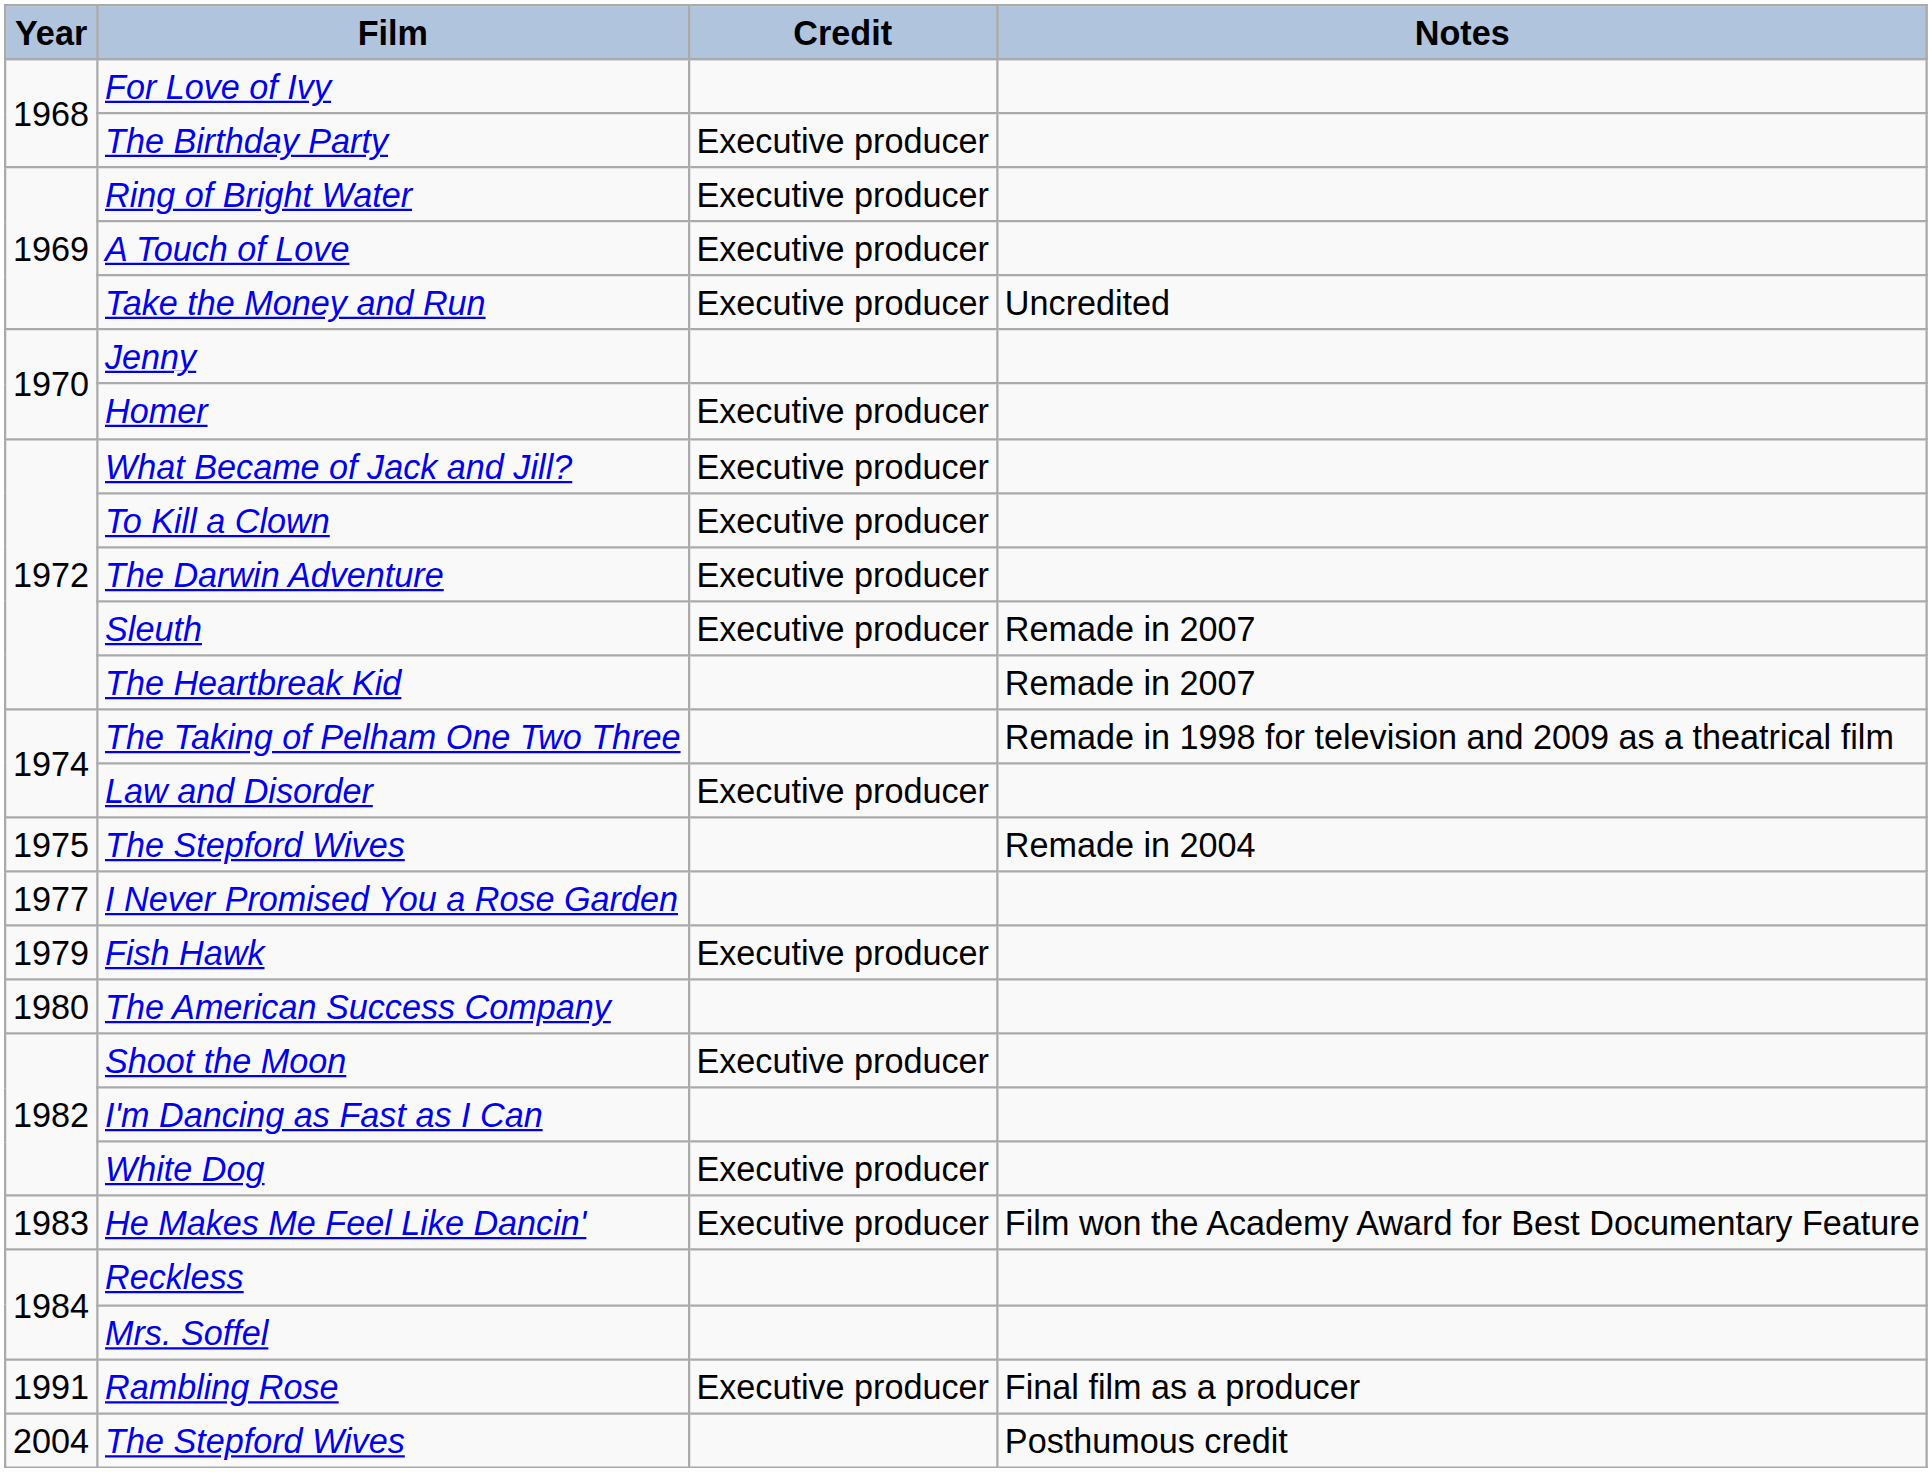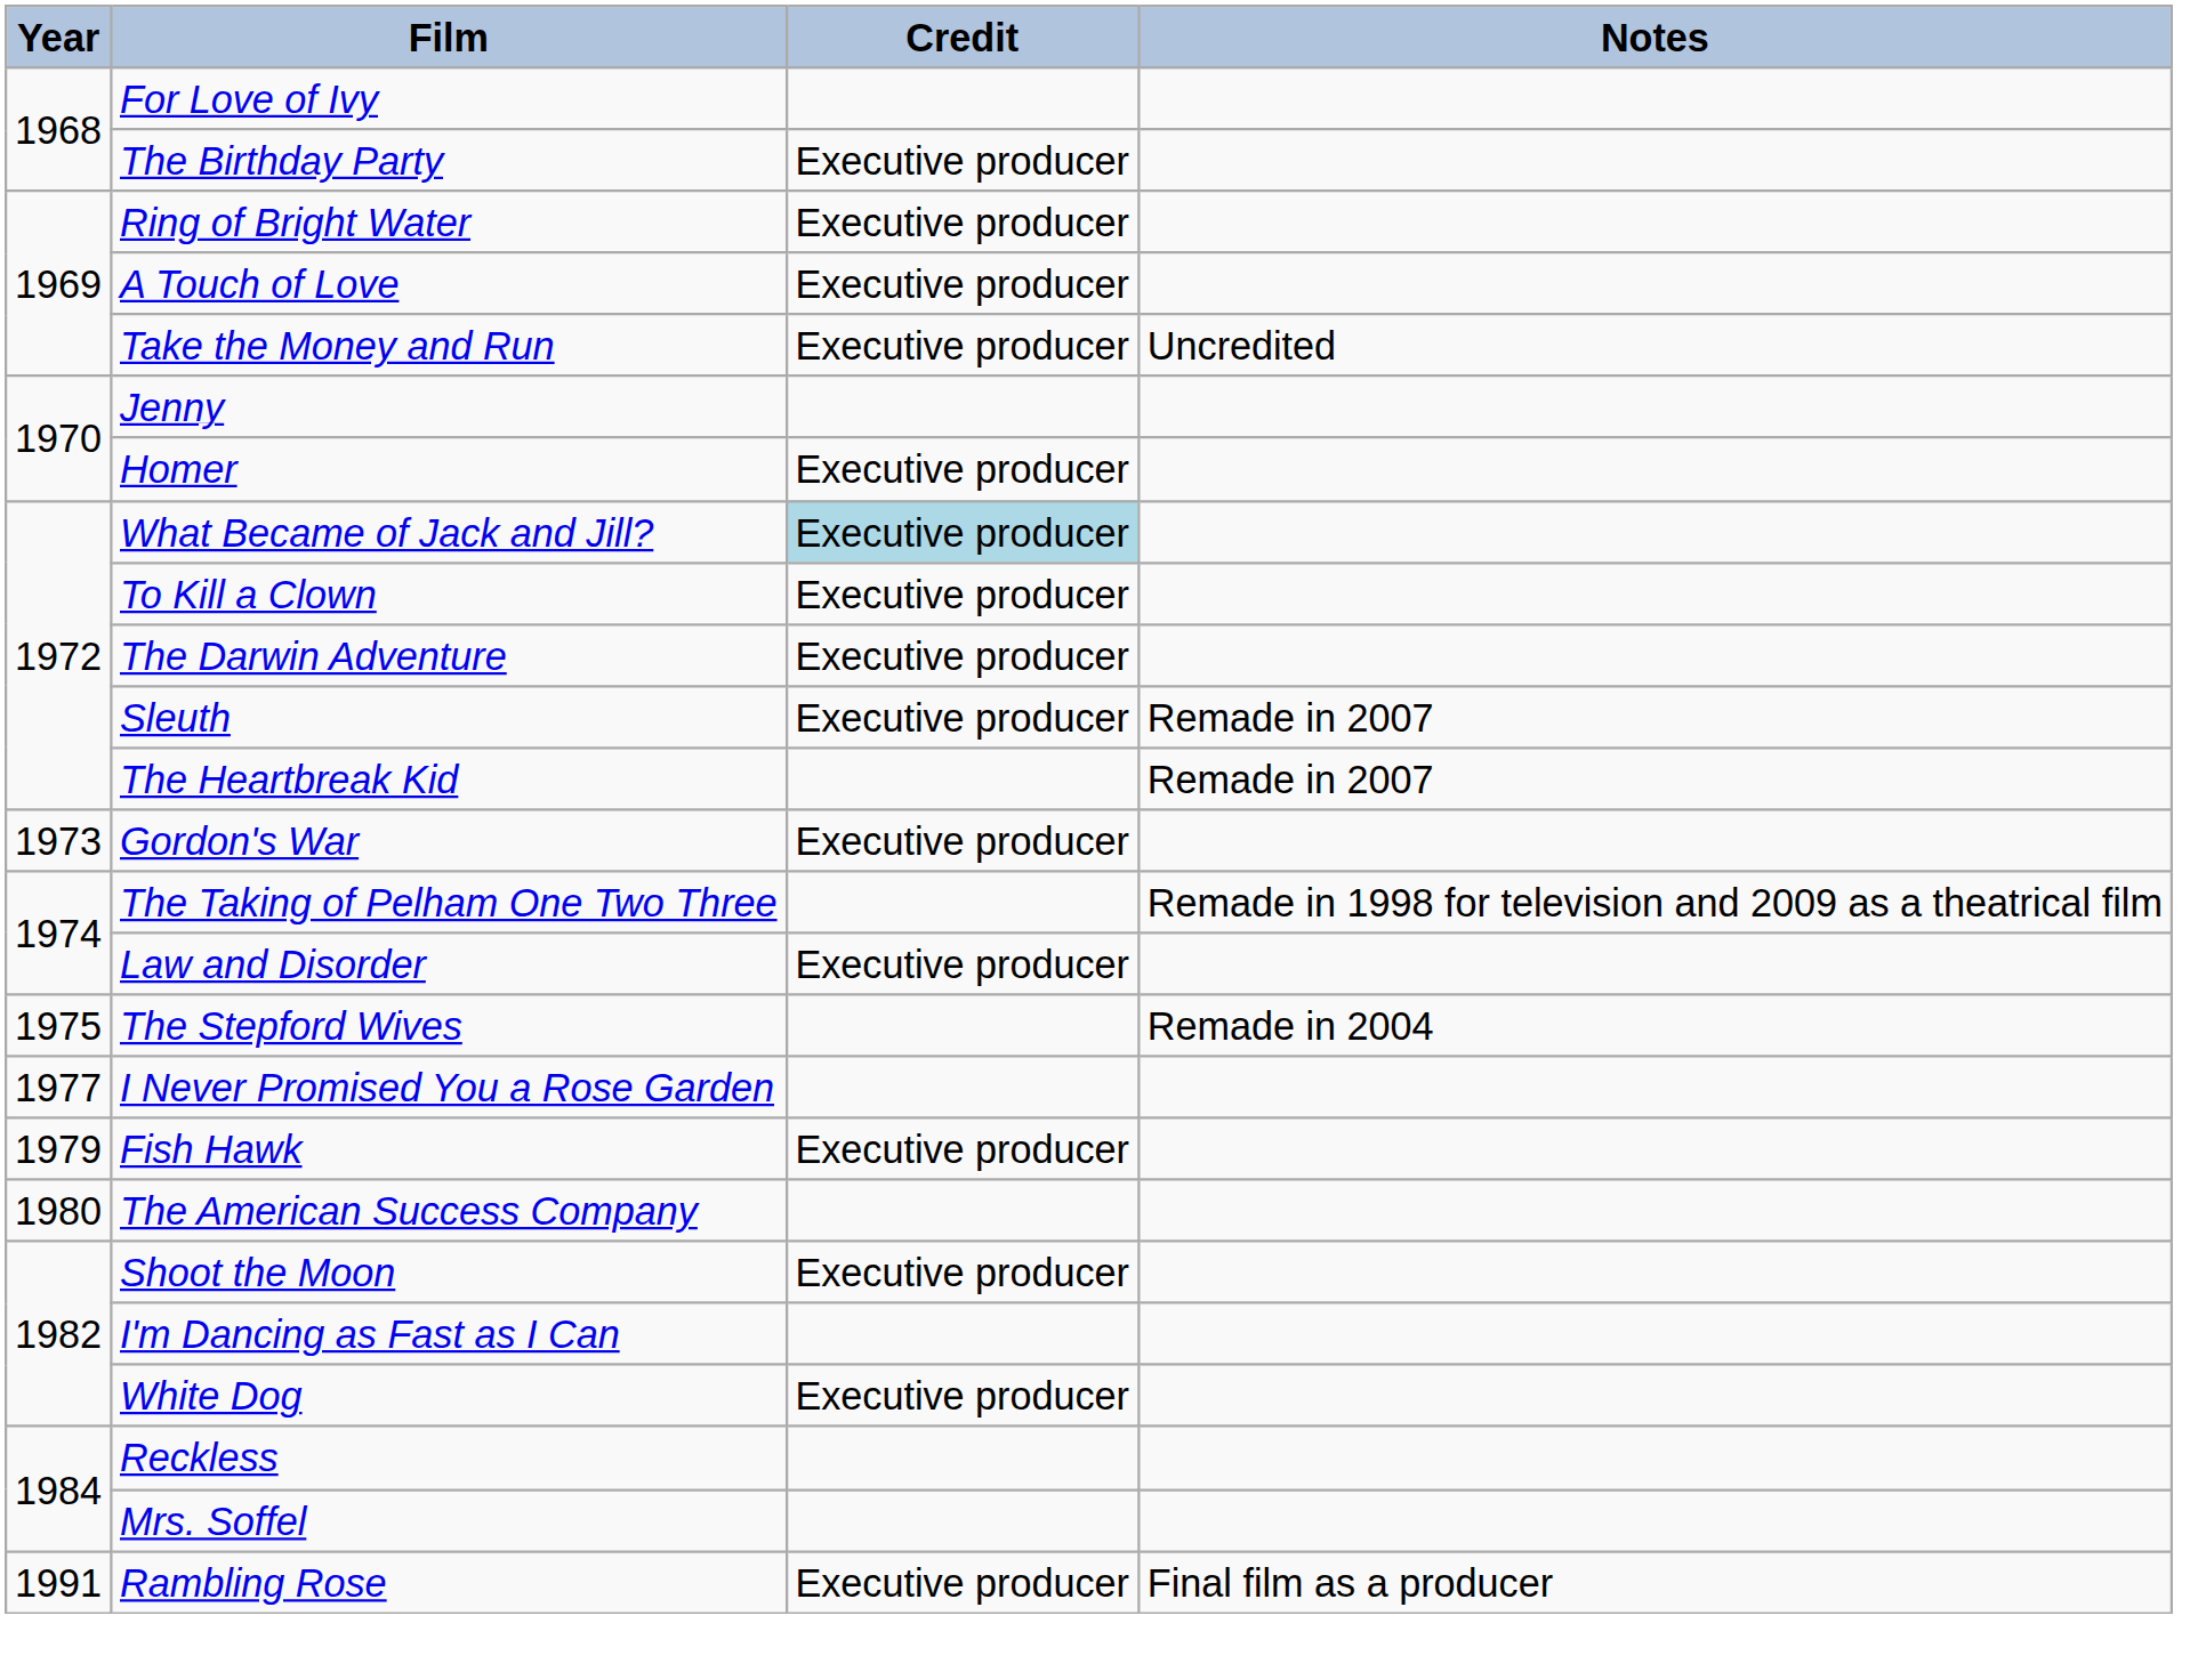What Became of Jack and Jill? | Credit: no background -> lightblue background
+ row: 1973 | Gordon's War | Executive producer
- row: 1983 | He Makes Me Feel Like Dancin' | Executive producer | Film won the Academy Award for Best Documentary Feature
- row: 2004 | The Stepford Wives | Posthumous credit
